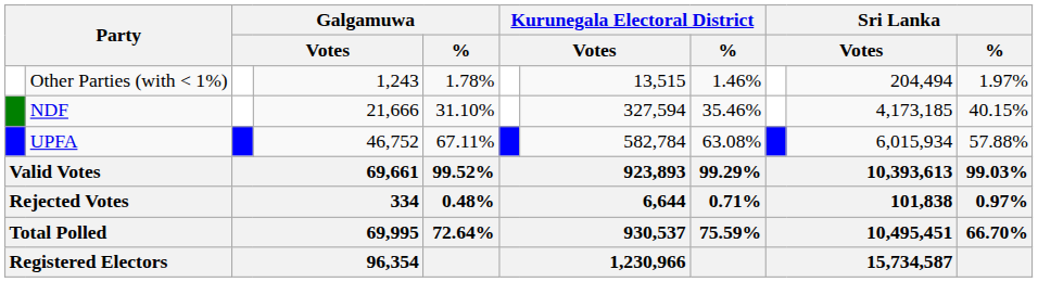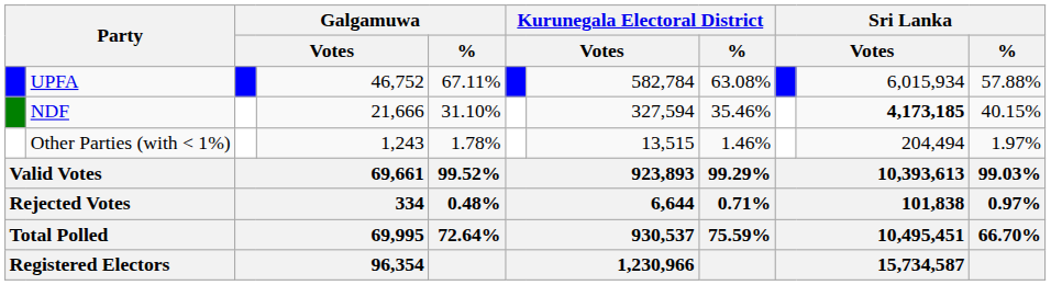rows swapped: UPFA <-> Other Parties (with < 1%)
NDF | column 10: normal -> bold
